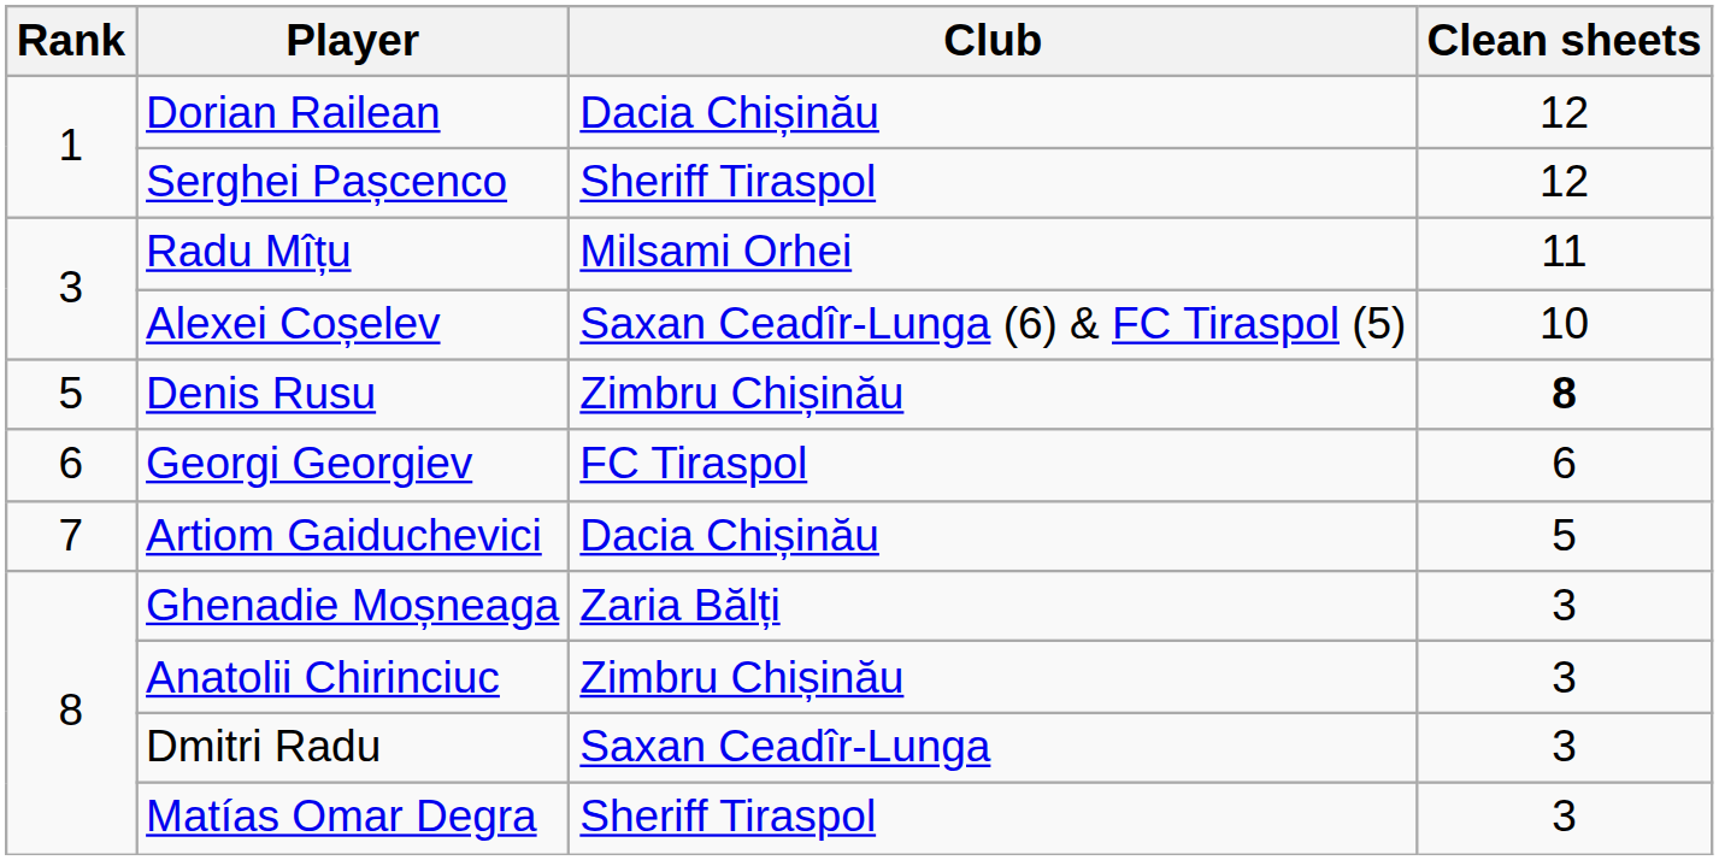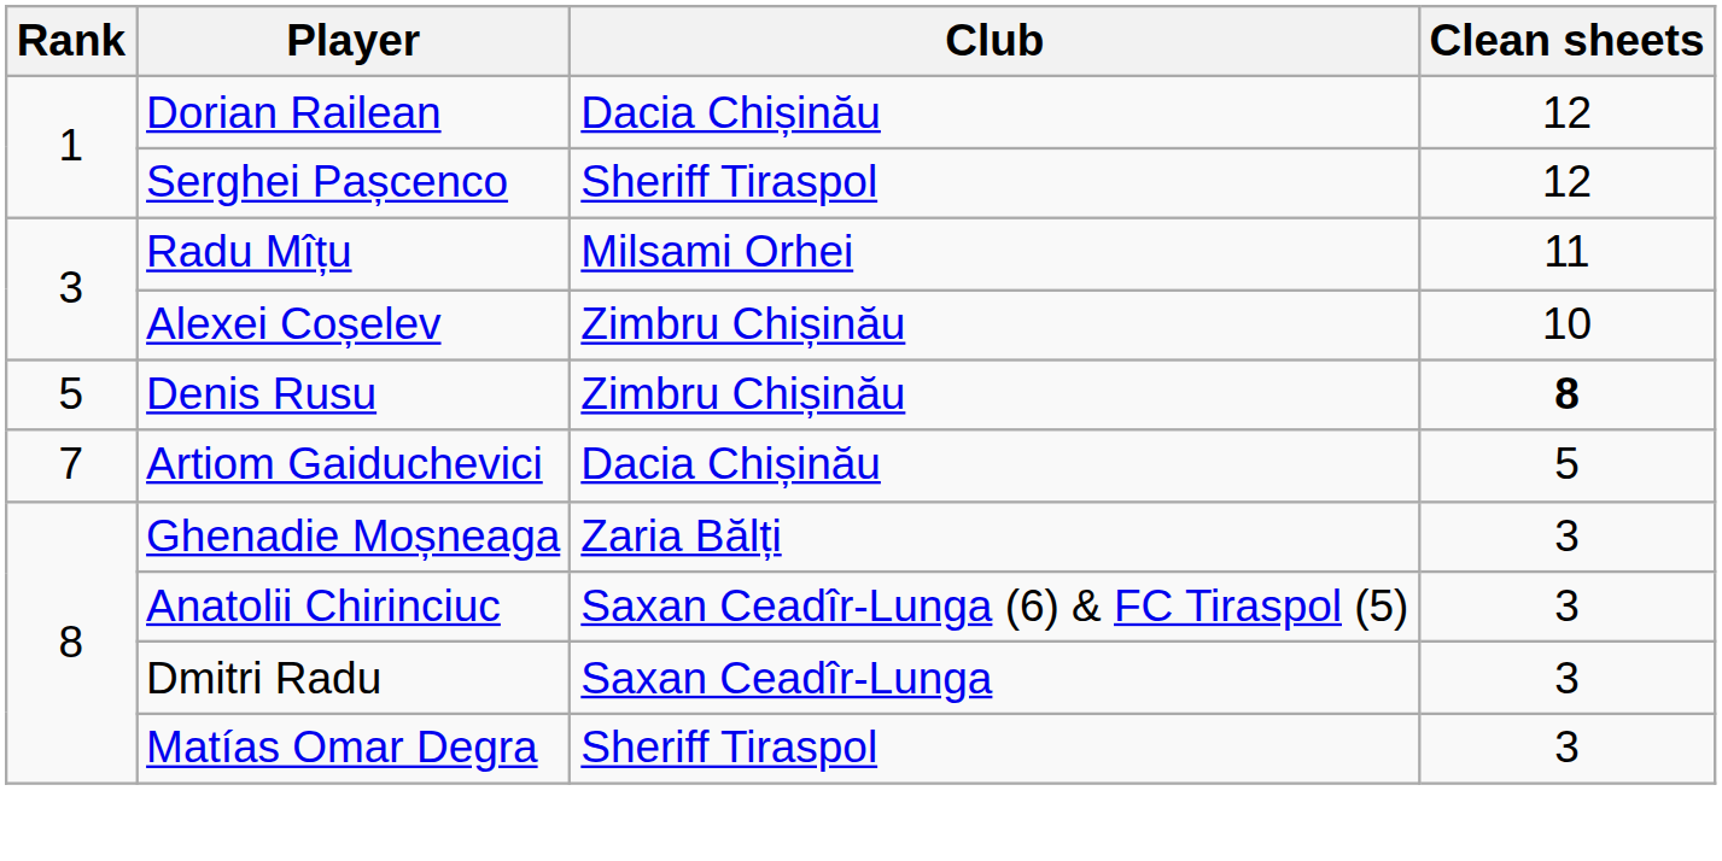Alexei Coșelev | Club: Saxan Ceadîr-Lunga (6) & FC Tiraspol (5) -> Zimbru Chișinău
- row: 6 | Georgi Georgiev | FC Tiraspol | 6
Anatolii Chirinciuc | Club: Zimbru Chișinău -> Saxan Ceadîr-Lunga (6) & FC Tiraspol (5)
